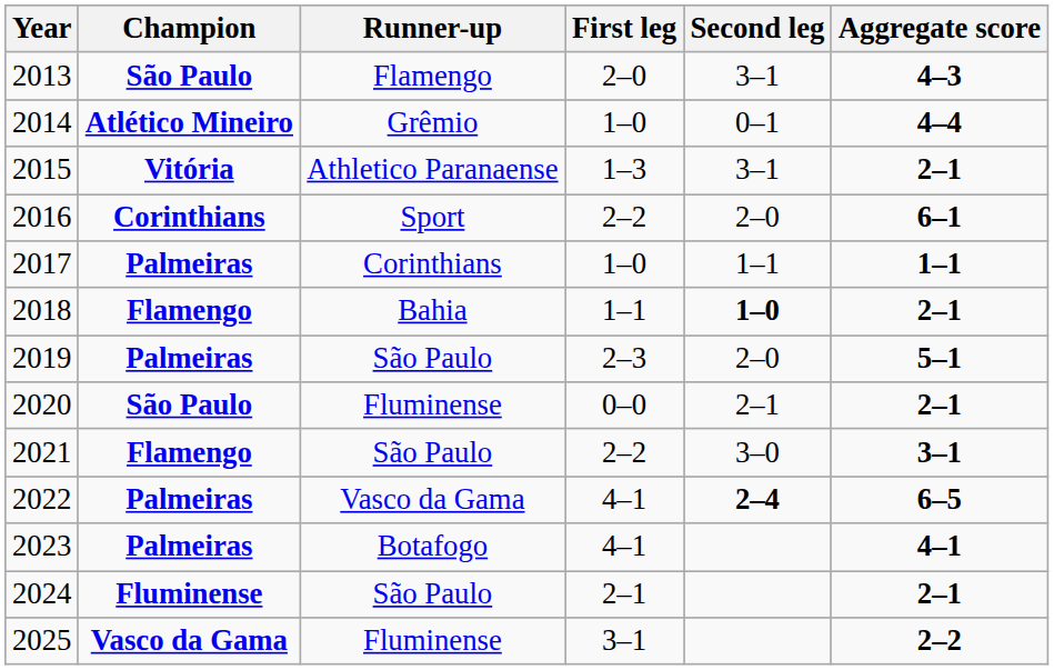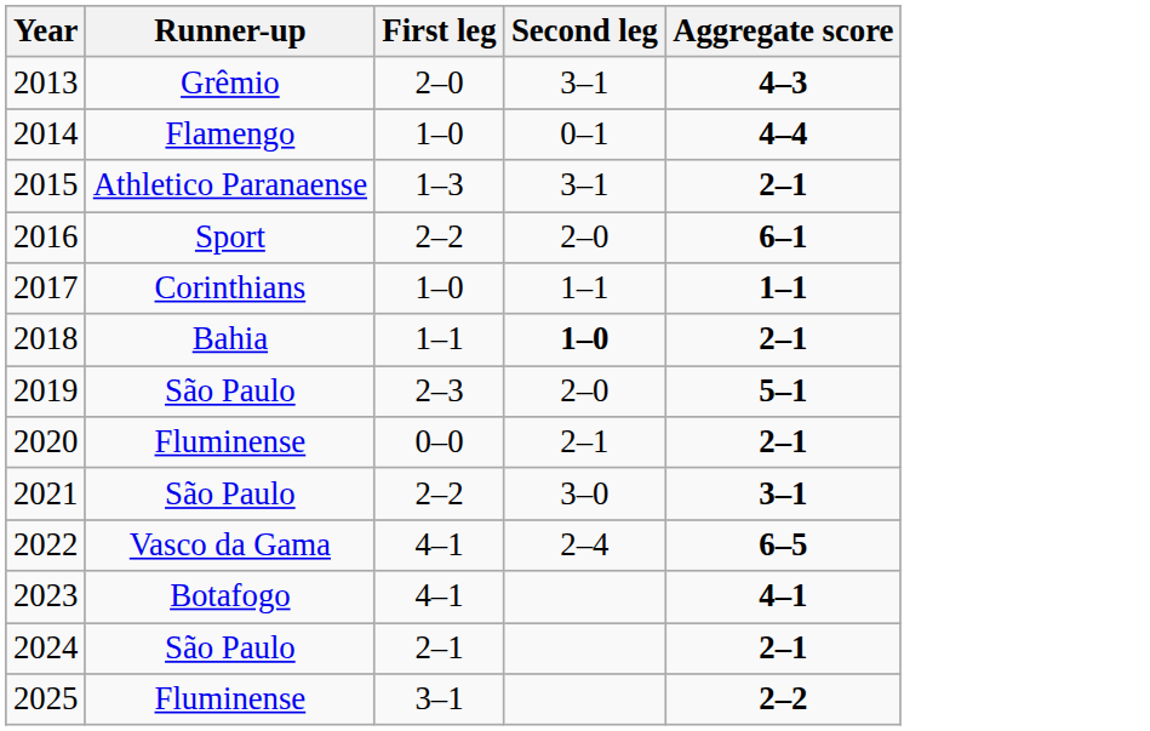- column: Champion | São Paulo | Atlético Mineiro | Vitória | Corinthians | Palmeiras | Flamengo | Palmeiras | São Paulo | Flamengo | Palmeiras | Palmeiras | Fluminense | Vasco da Gama
2013 | Runner-up: Flamengo -> Grêmio
2014 | Runner-up: Grêmio -> Flamengo
2022 | Second leg: bold -> normal
